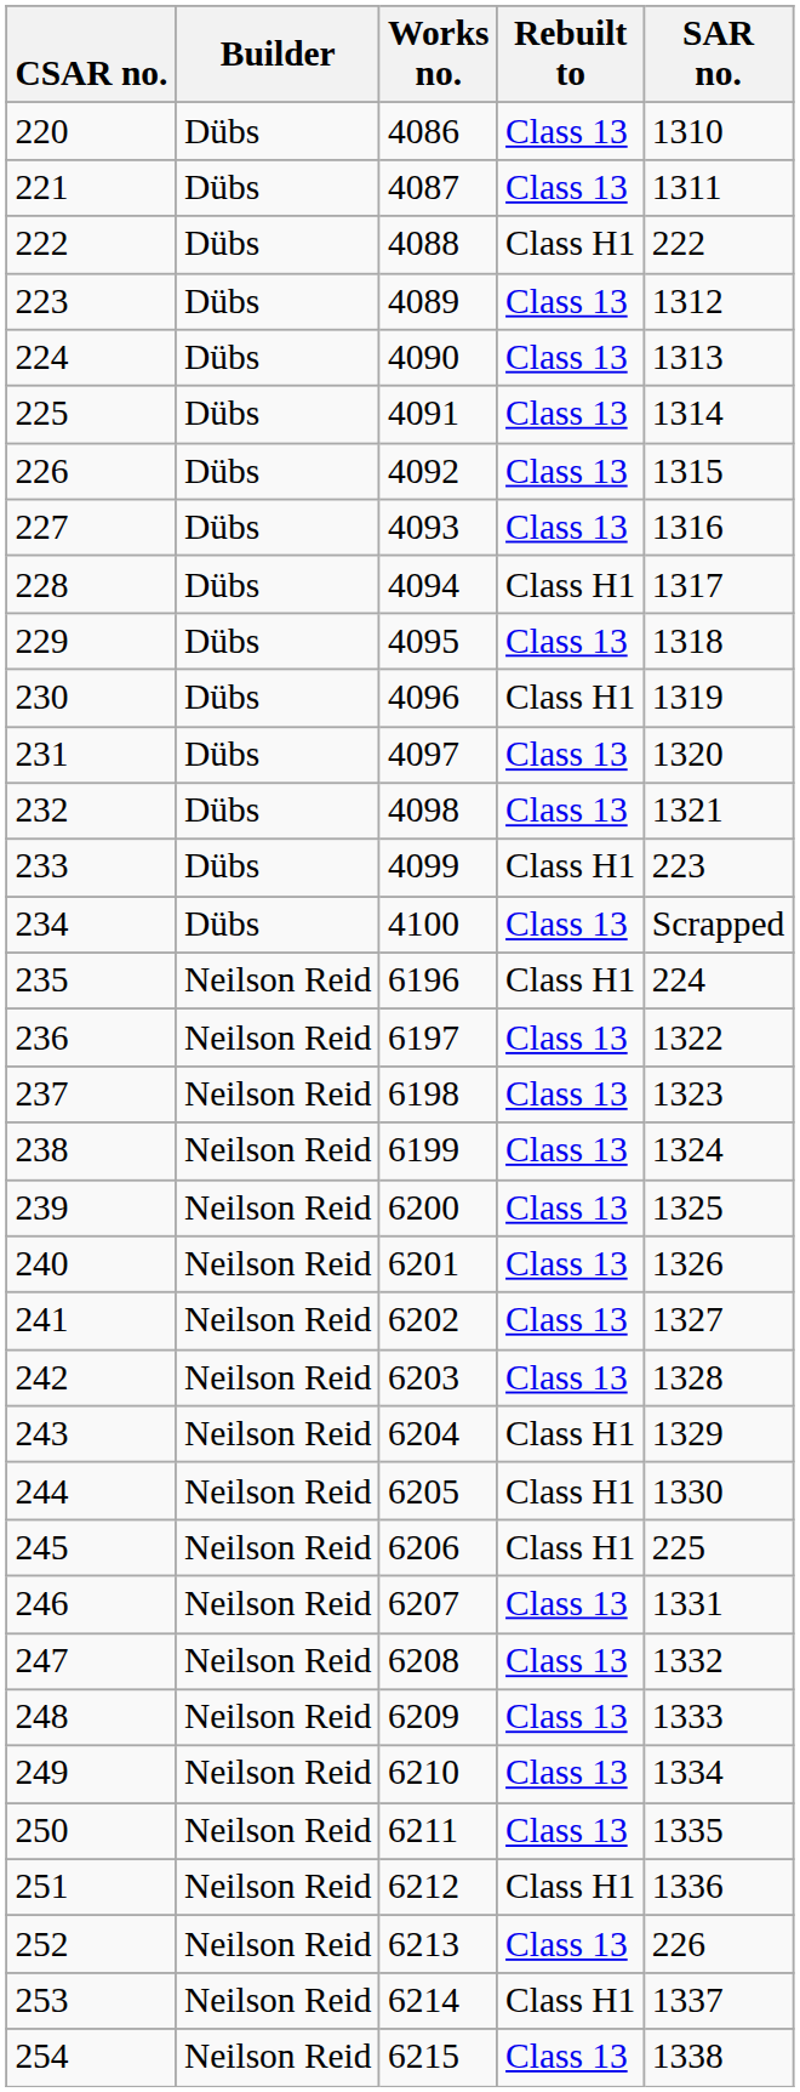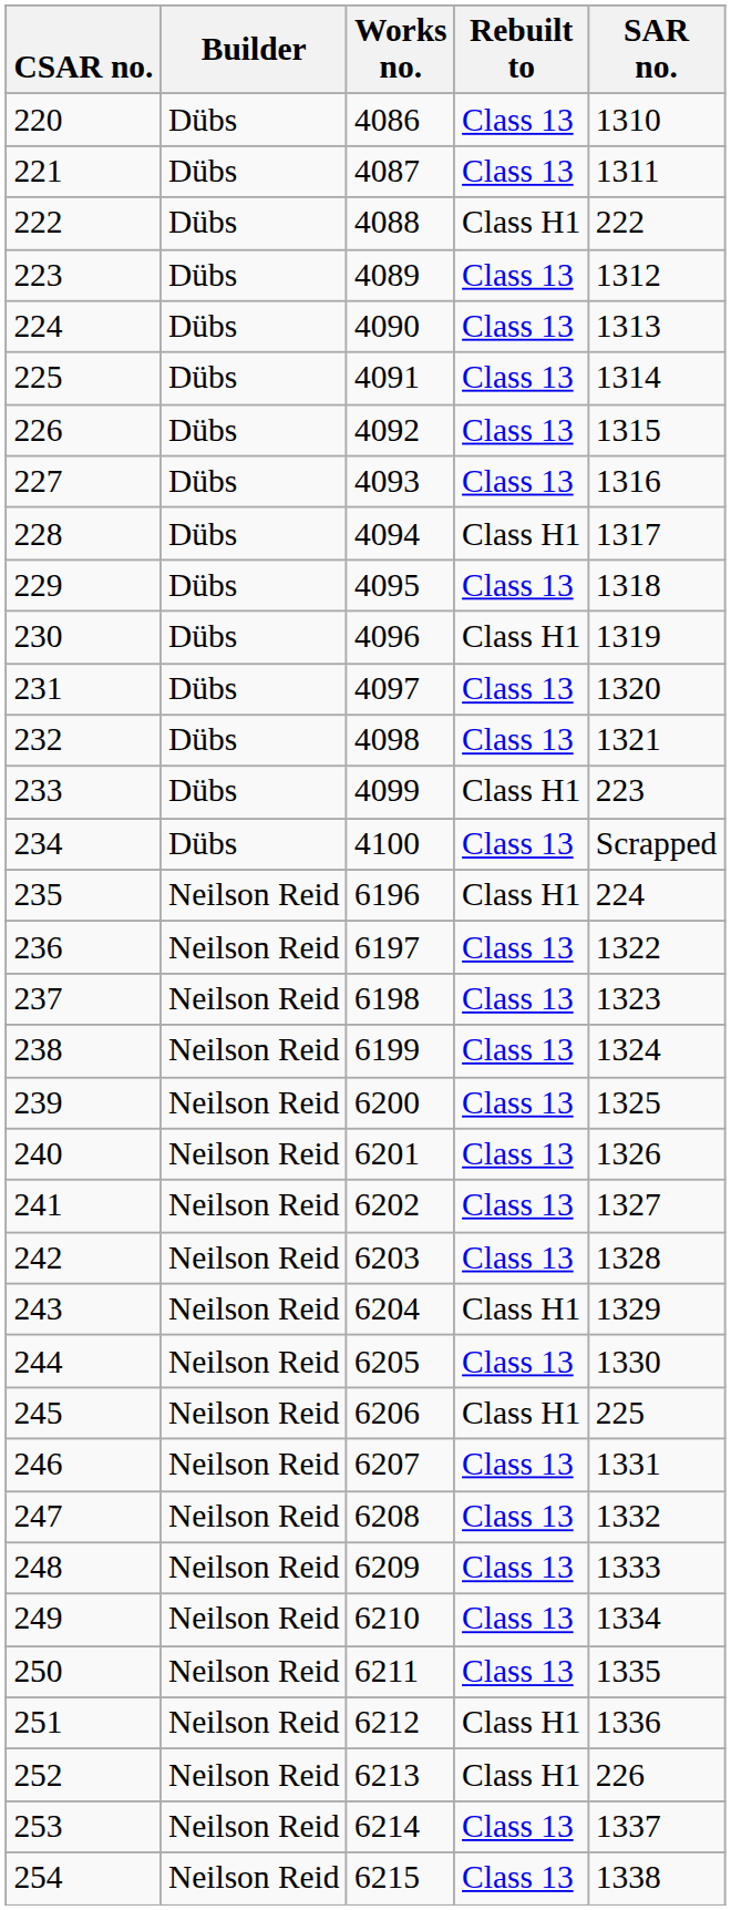244 | Rebuilt to: Class H1 -> Class 13
252 | Rebuilt to: Class 13 -> Class H1
253 | Rebuilt to: Class H1 -> Class 13
